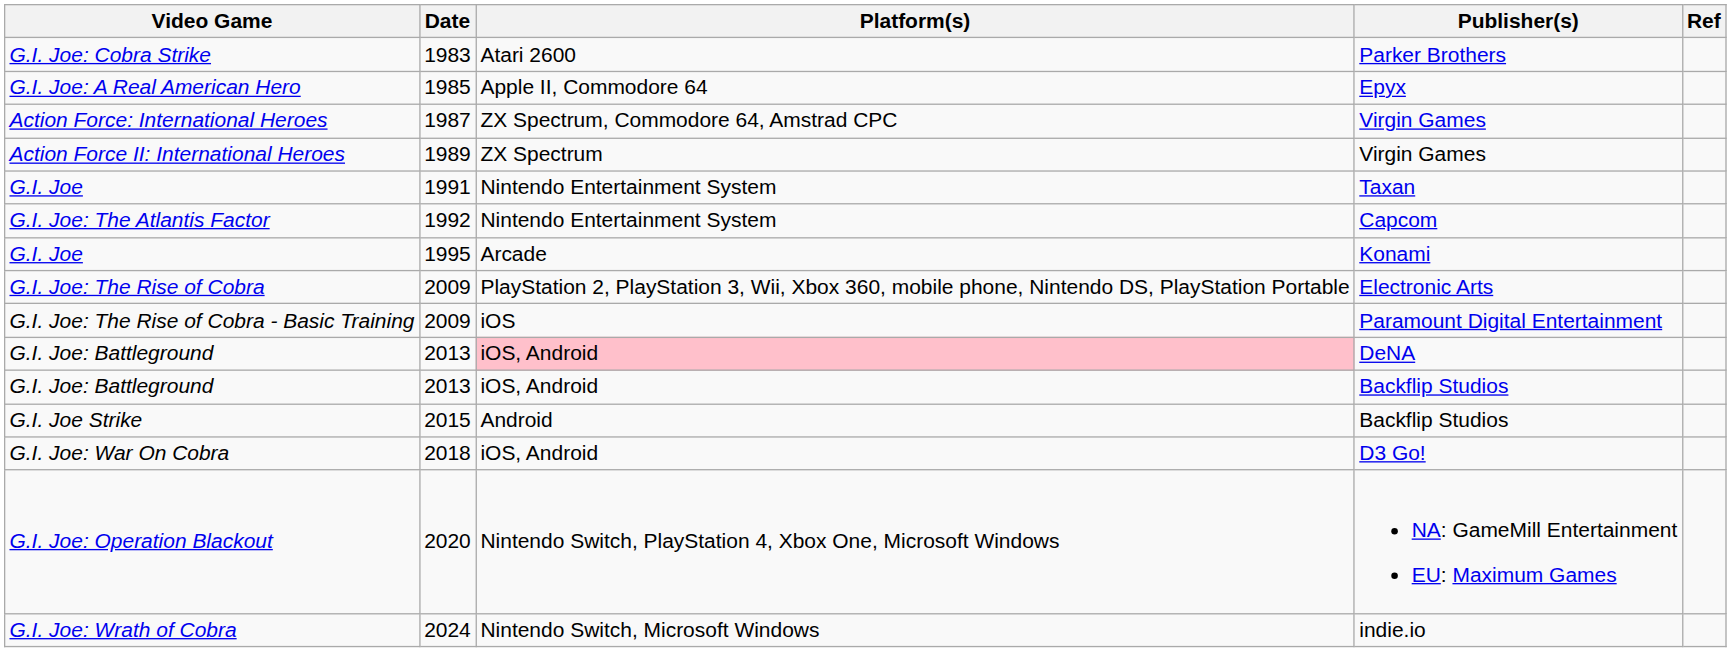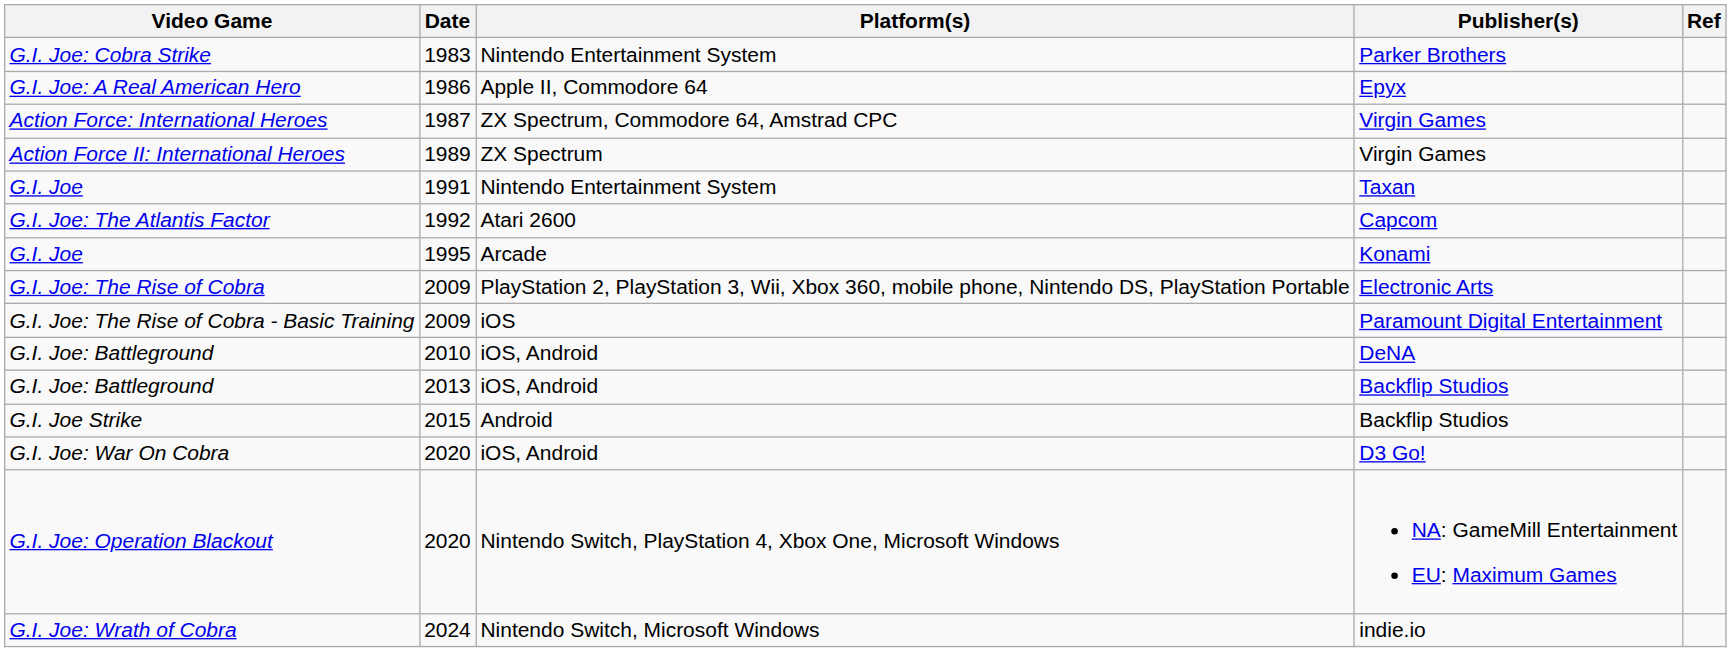G.I. Joe: Cobra Strike | Platform(s): Atari 2600 -> Nintendo Entertainment System
G.I. Joe: A Real American Hero | Date: 1985 -> 1986
G.I. Joe: The Atlantis Factor | Platform(s): Nintendo Entertainment System -> Atari 2600
G.I. Joe: Battleground / DeNA | Date: 2013 -> 2010
G.I. Joe: Battleground / DeNA | Platform(s): pink background -> no background
G.I. Joe: War On Cobra | Date: 2018 -> 2020
